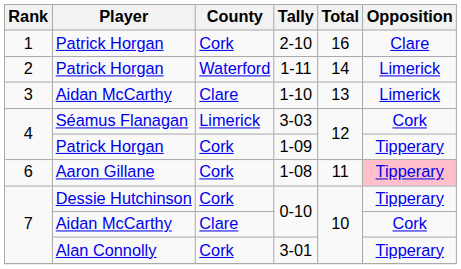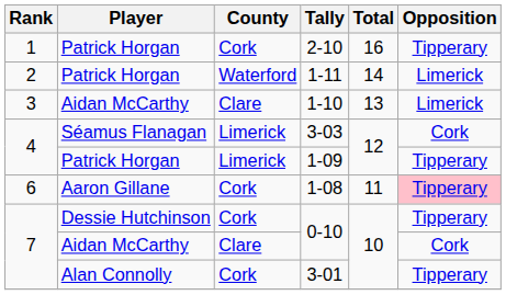2-10 | Opposition: Clare -> Tipperary
1-09 | County: Cork -> Limerick
